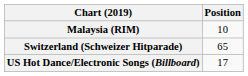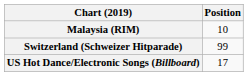Switzerland (Schweizer Hitparade) | Position: 65 -> 99
